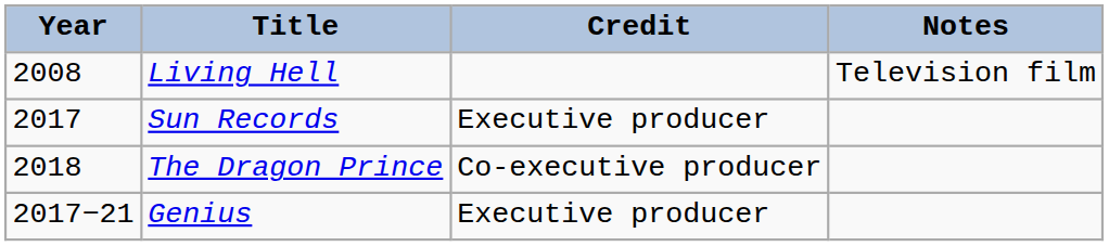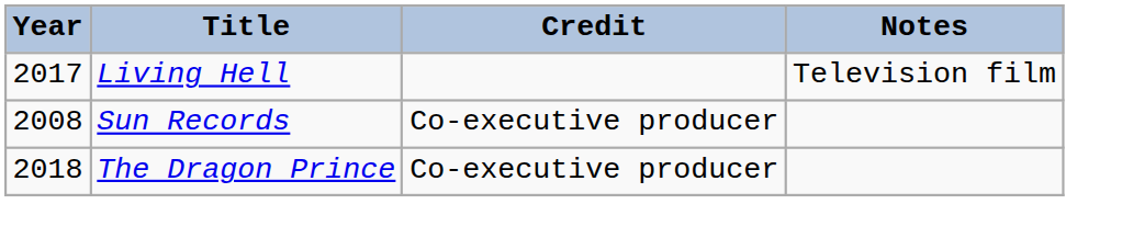Living Hell | Year: 2008 -> 2017
Sun Records | Year: 2017 -> 2008
Sun Records | Credit: Executive producer -> Co-executive producer
- row: 2017−21 | Genius | Executive producer
